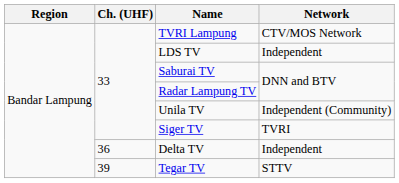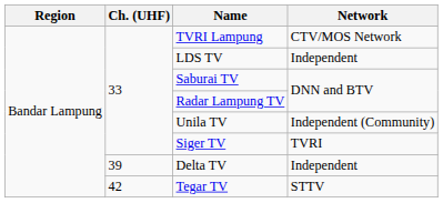Delta TV | Ch. (UHF): 36 -> 39
Tegar TV | Ch. (UHF): 39 -> 42
